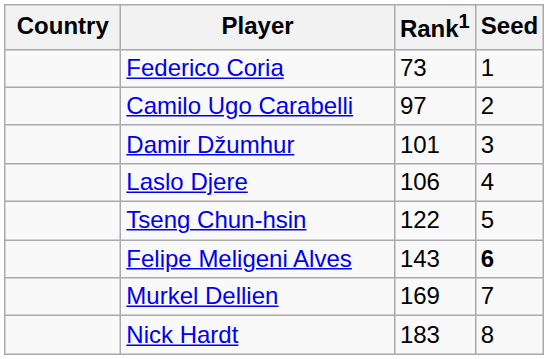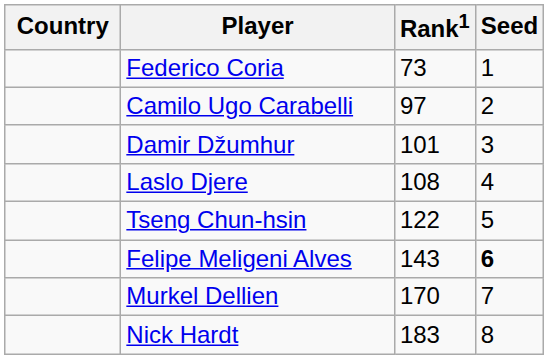Laslo Djere | Rank1: 106 -> 108
Murkel Dellien | Rank1: 169 -> 170
